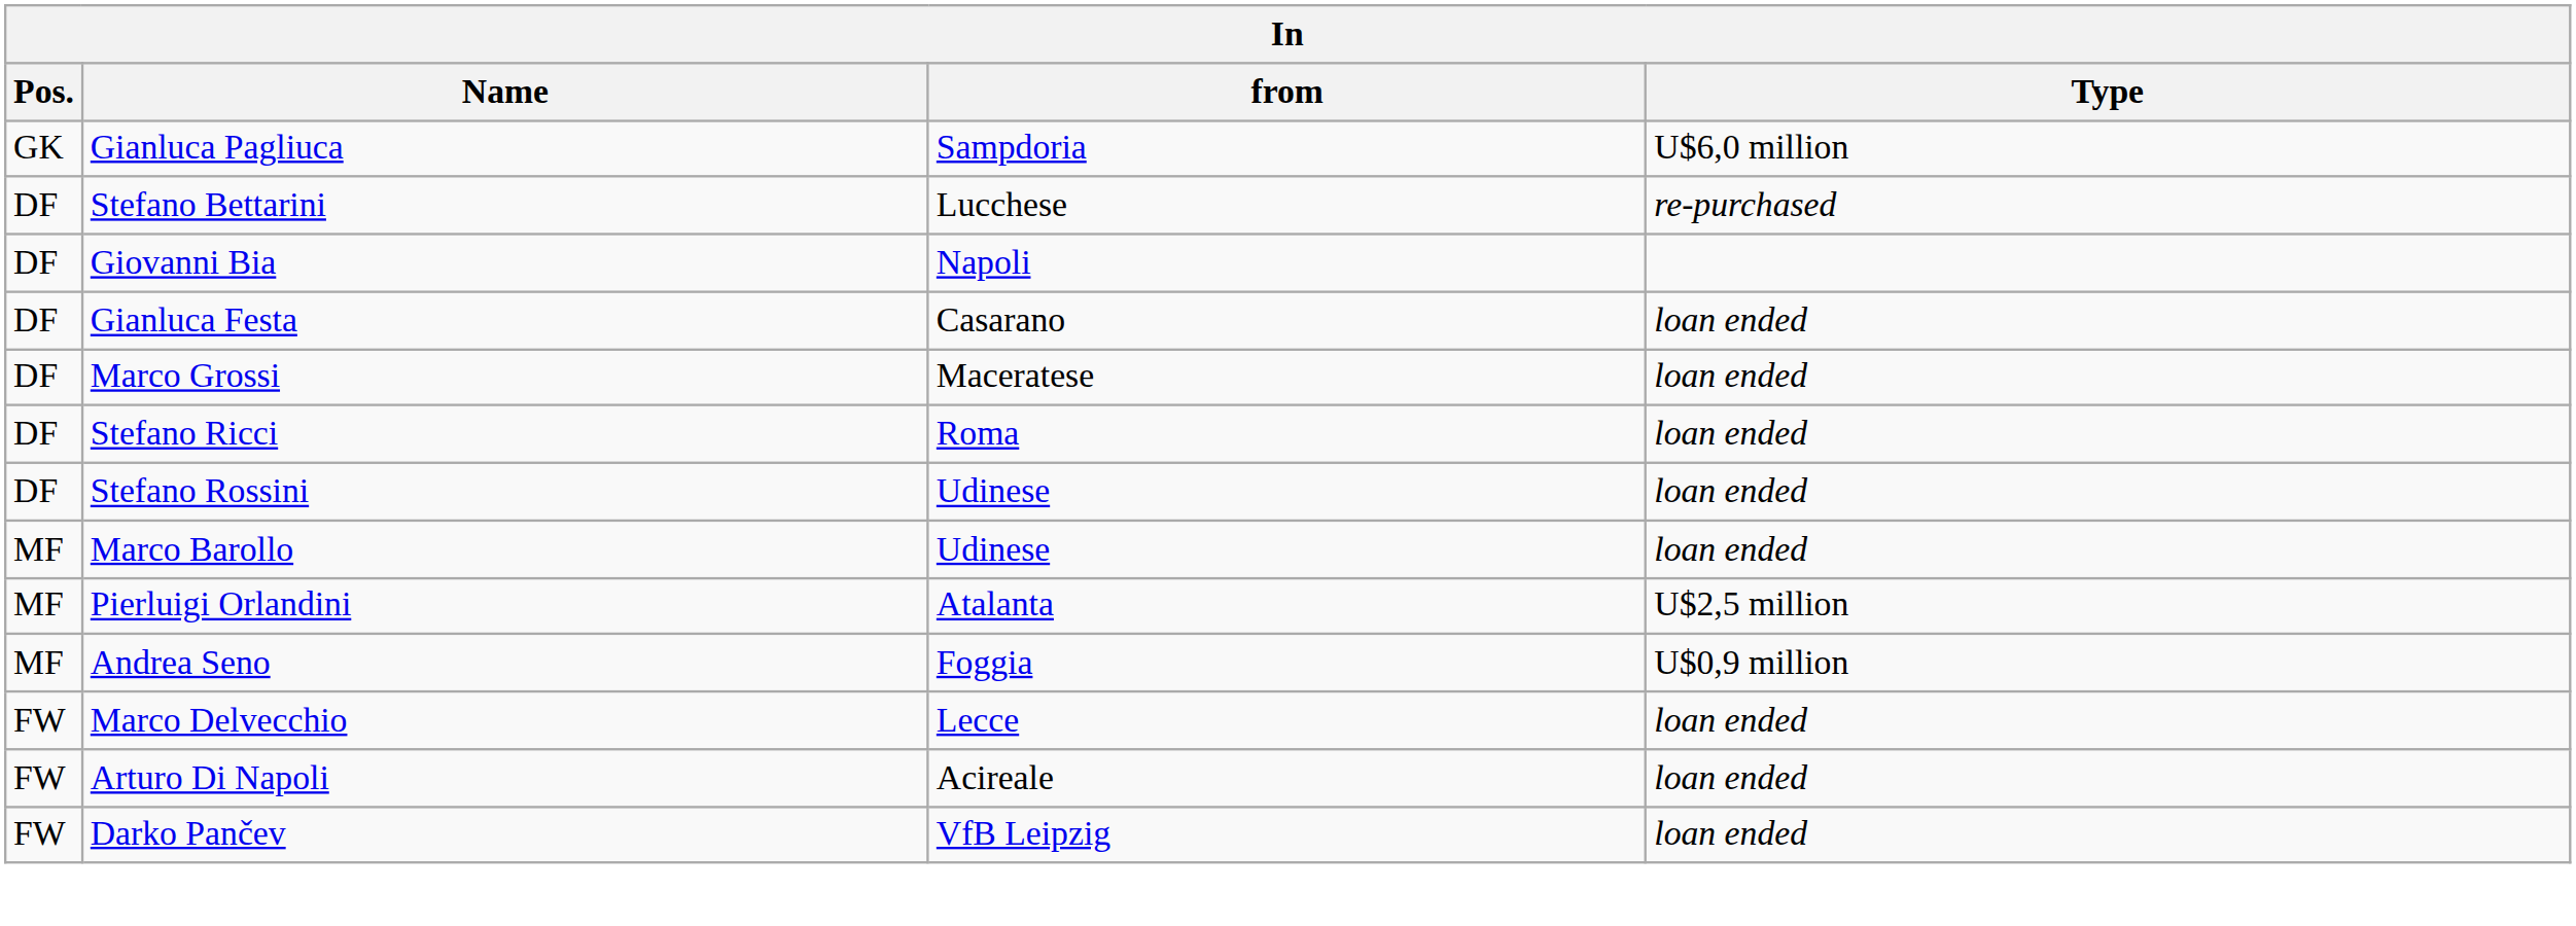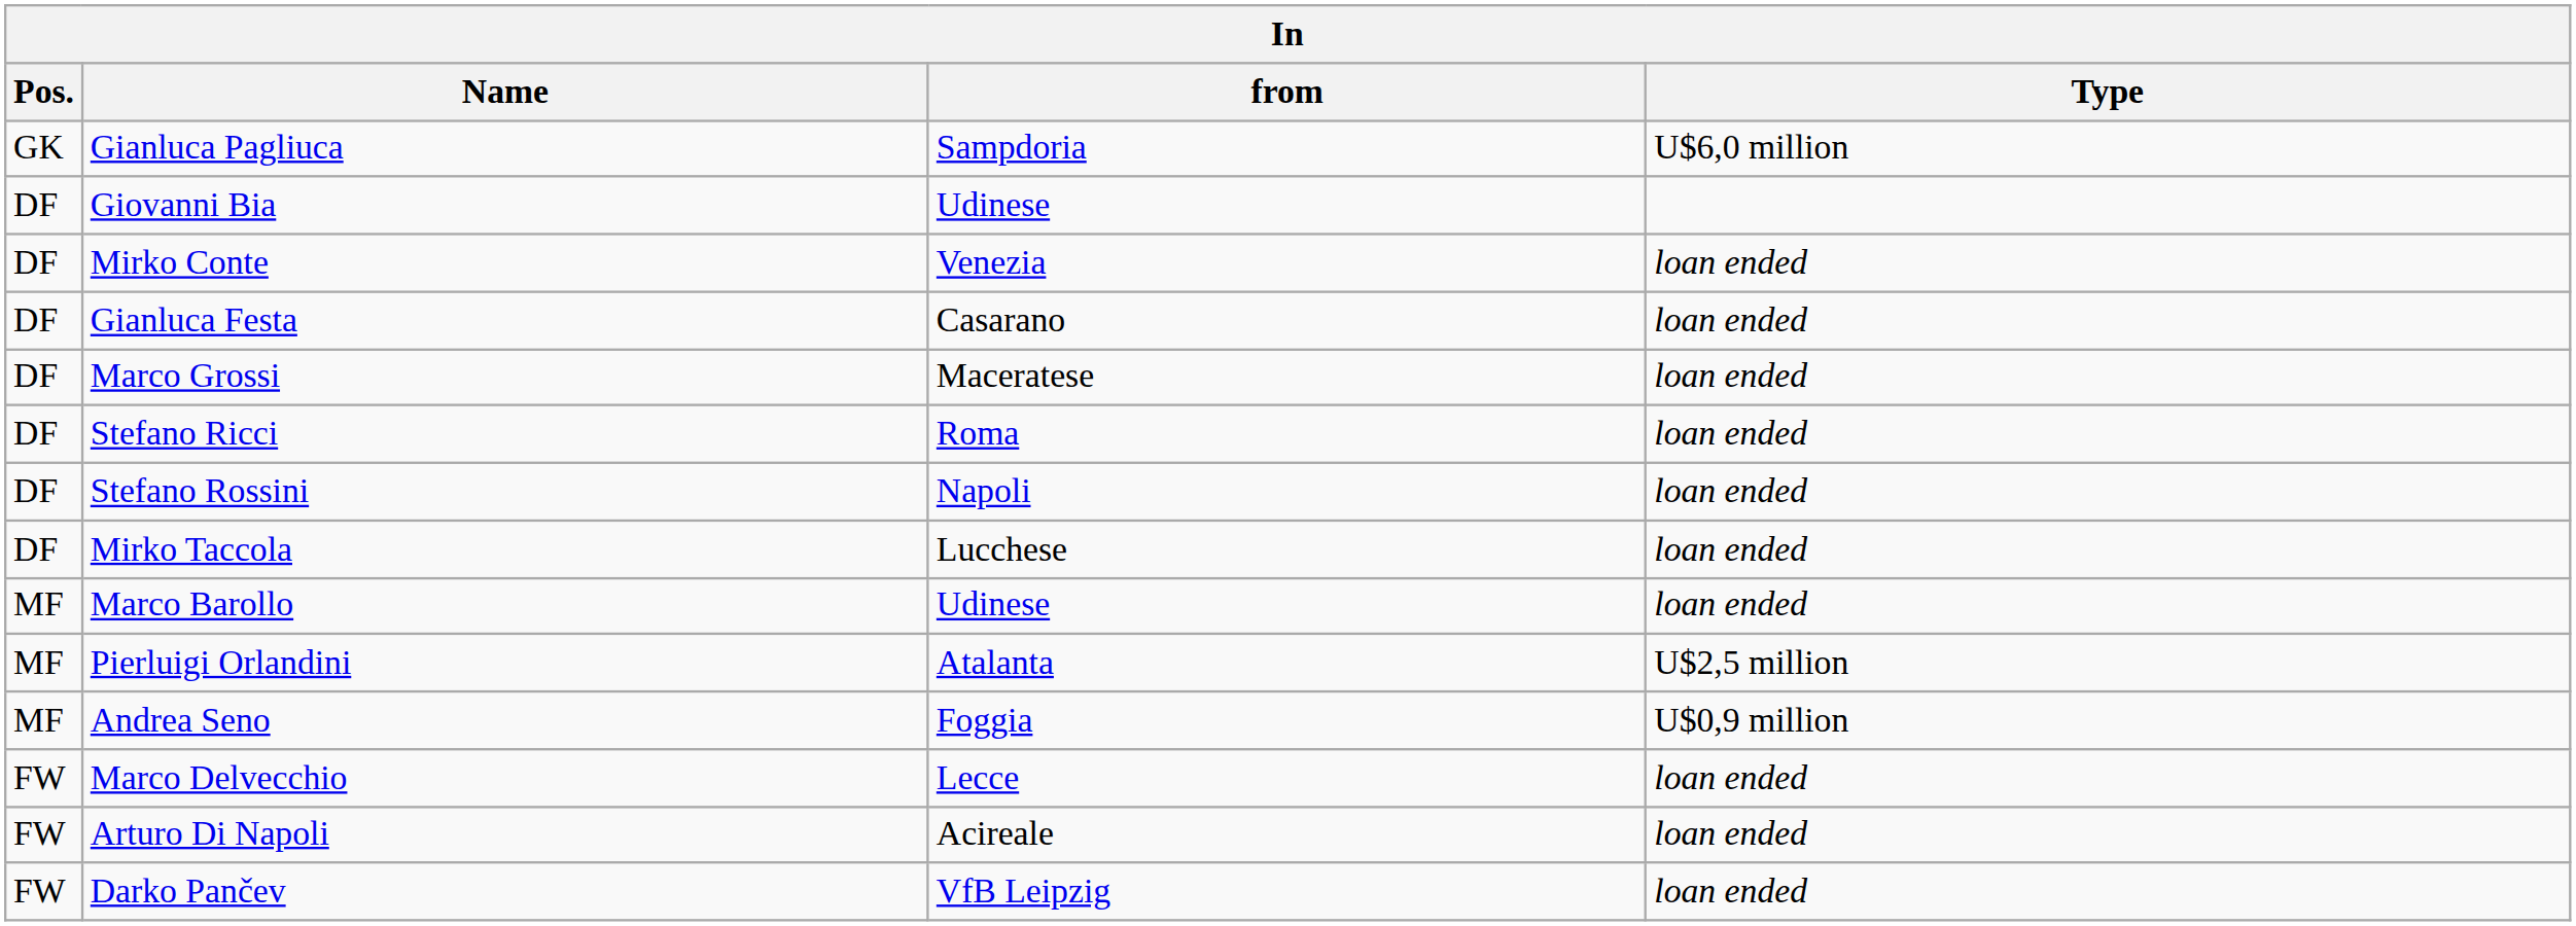- row: DF | Stefano Bettarini | Lucchese | re-purchased
Giovanni Bia | from: Napoli -> Udinese
+ row: DF | Mirko Conte | Venezia | loan ended
Stefano Rossini | from: Udinese -> Napoli
+ row: DF | Mirko Taccola | Lucchese | loan ended
